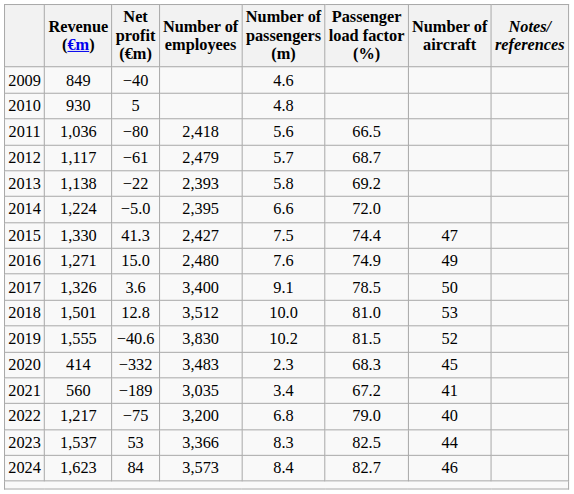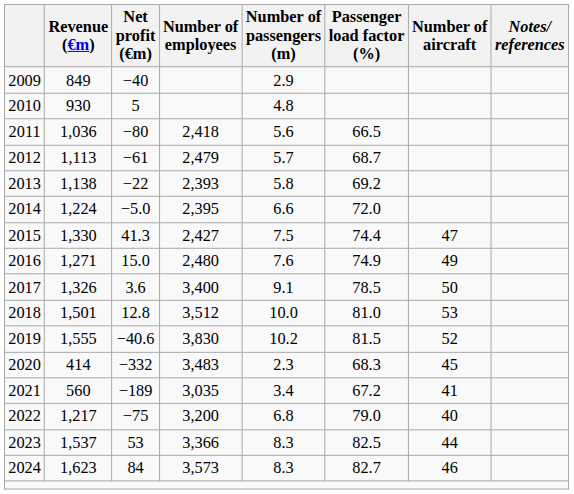2009 | Number of passengers (m): 4.6 -> 2.9
2012 | Revenue (€m): 1,117 -> 1,113
2024 | Number of passengers (m): 8.4 -> 8.3
